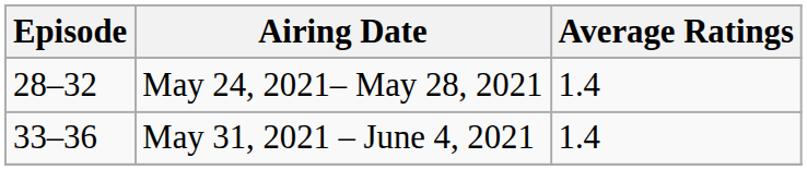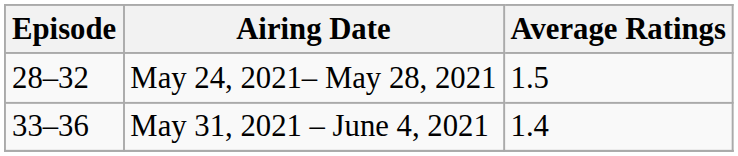May 24, 2021– May 28, 2021 | Average Ratings: 1.4 -> 1.5
